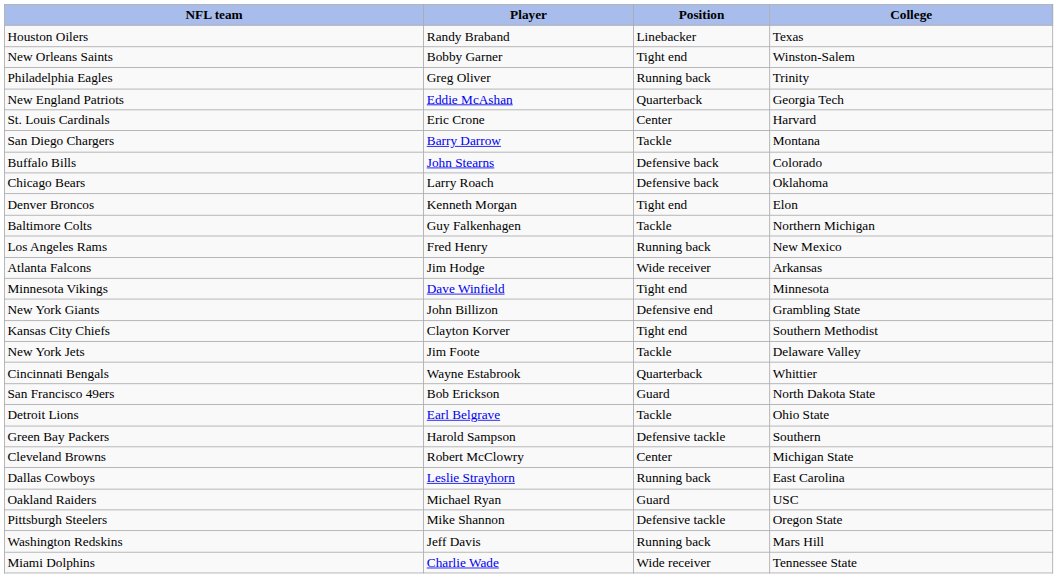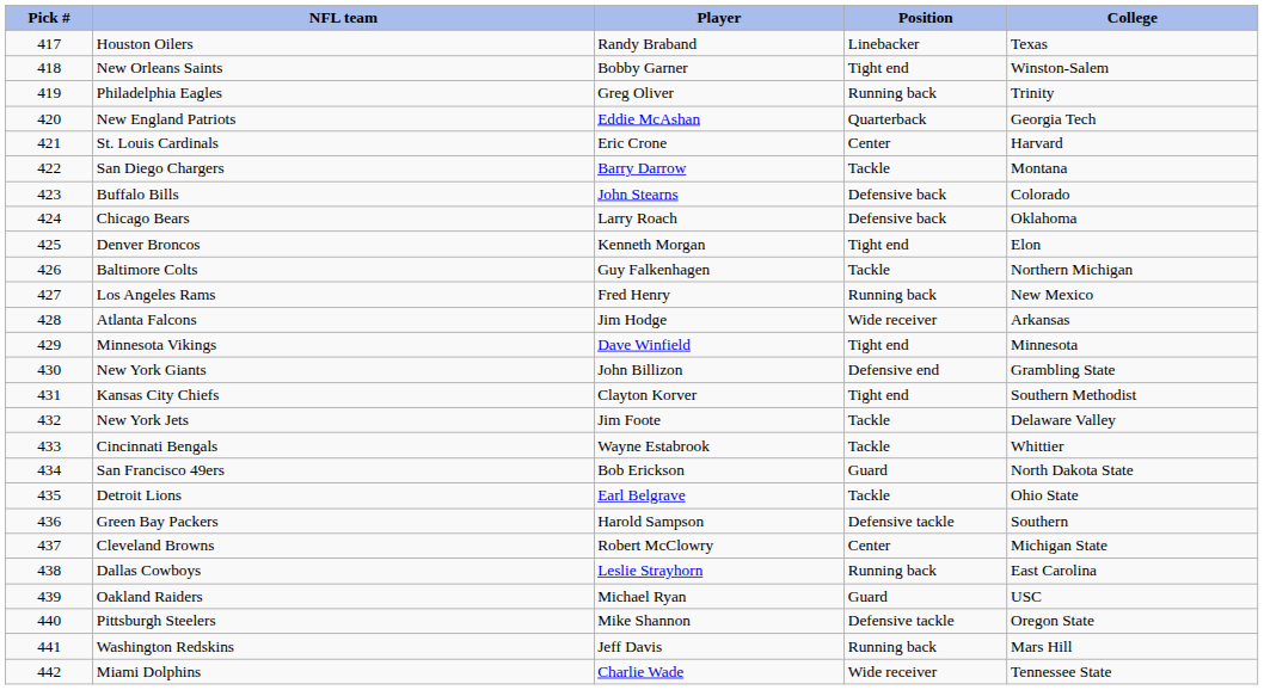+ column: Pick # | 417 | 418 | 419 | 420 | 421 | 422 | 423 | 424 | 425 | 426 | 427 | 428 | 429 | 430 | 431 | 432 | 433 | 434 | 435 | 436 | 437 | 438 | 439 | 440 | 441 | 442
Cincinnati Bengals | Position: Quarterback -> Tackle
